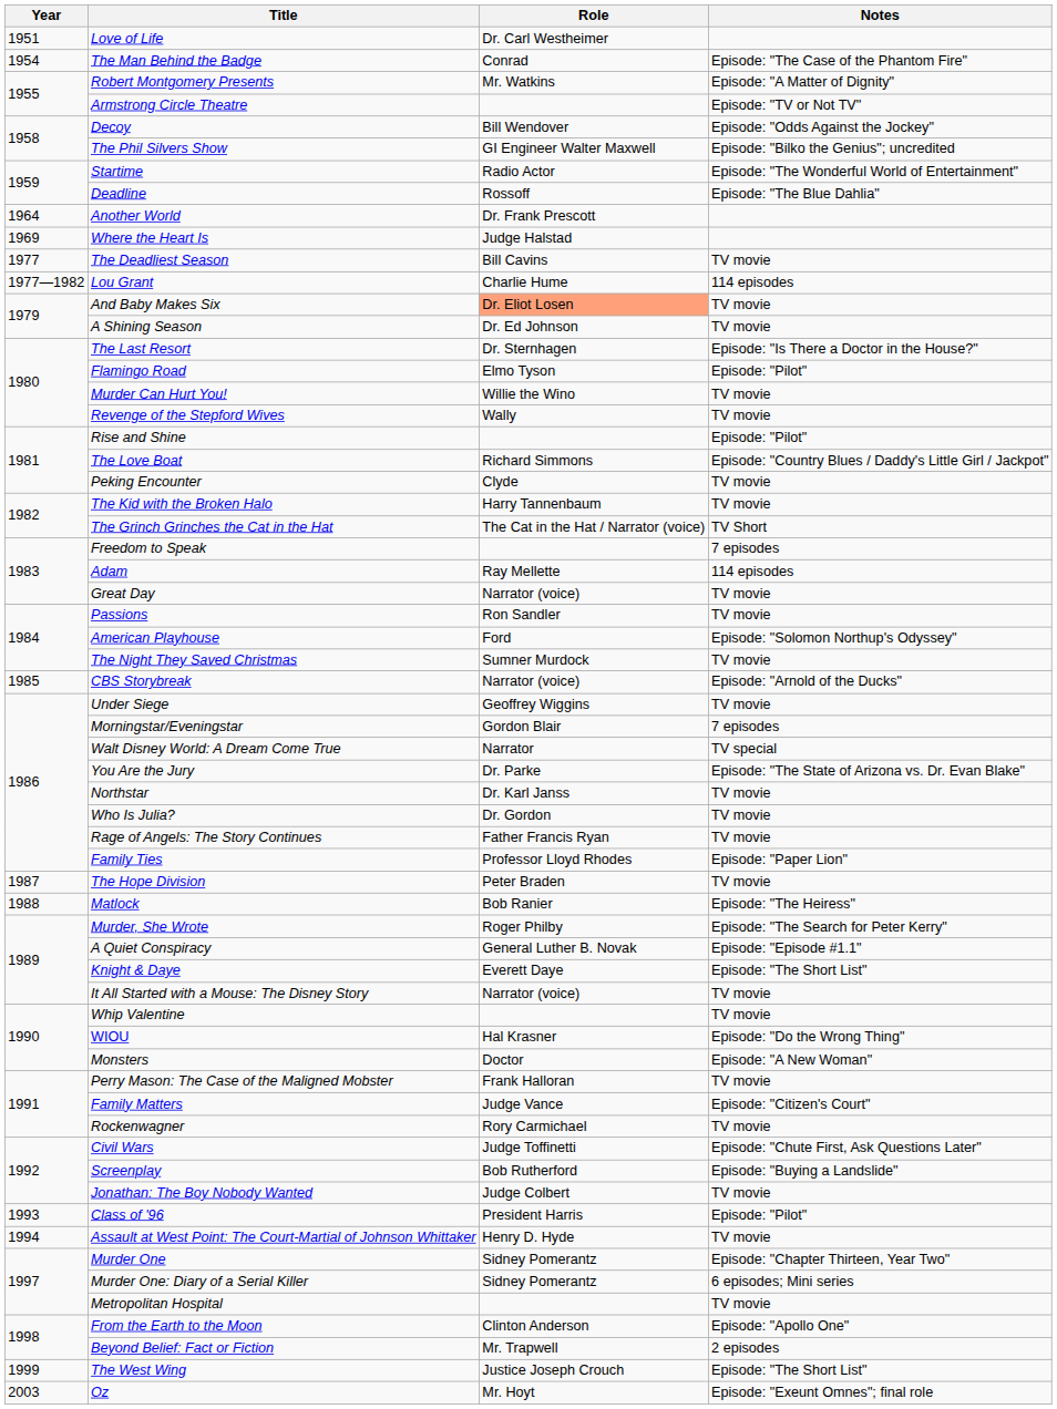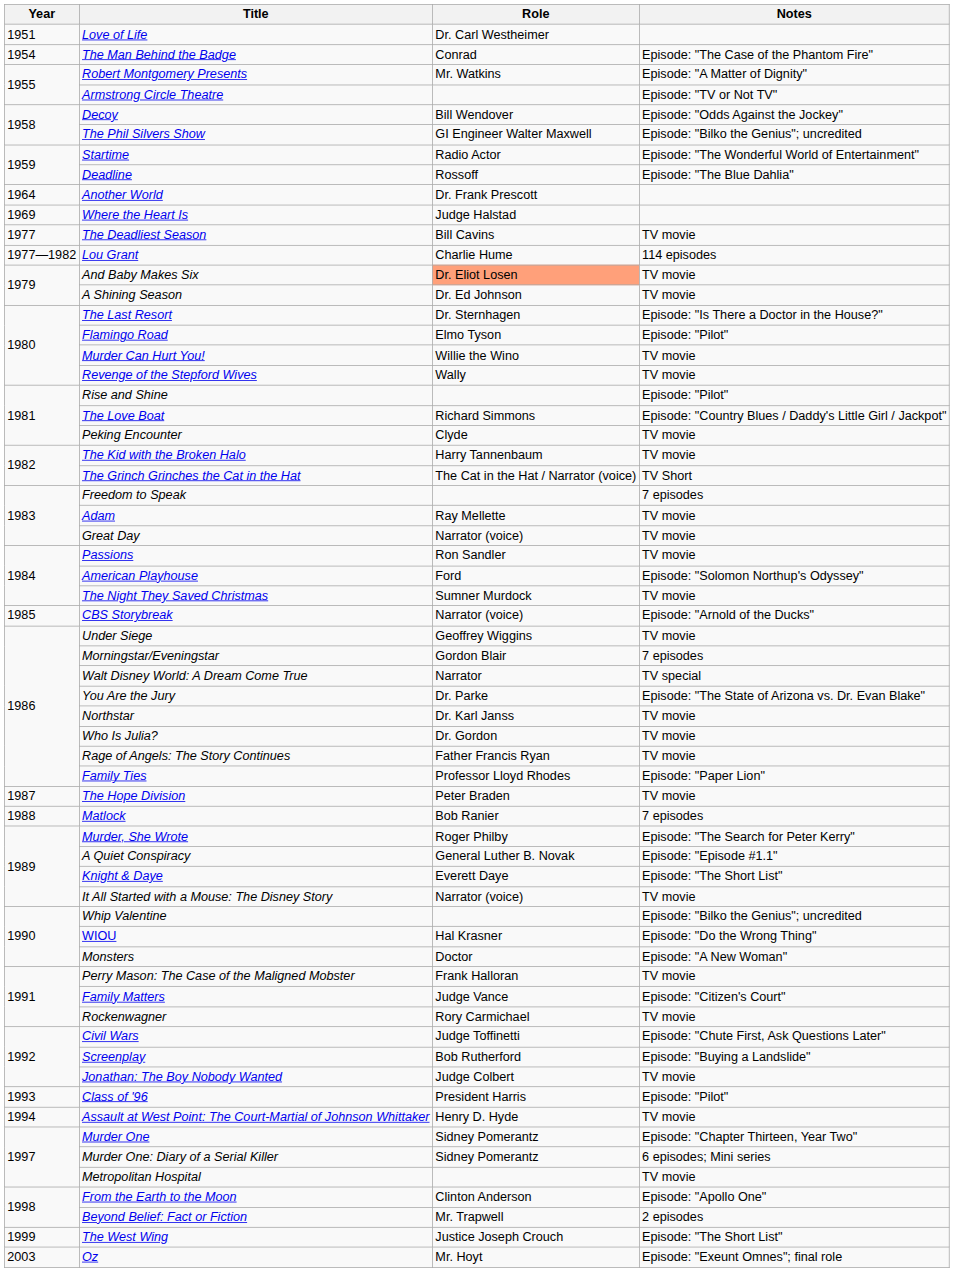Adam | Notes: 114 episodes -> TV movie
Matlock | Notes: Episode: "The Heiress" -> 7 episodes
Whip Valentine | Notes: TV movie -> Episode: "Bilko the Genius"; uncredited
